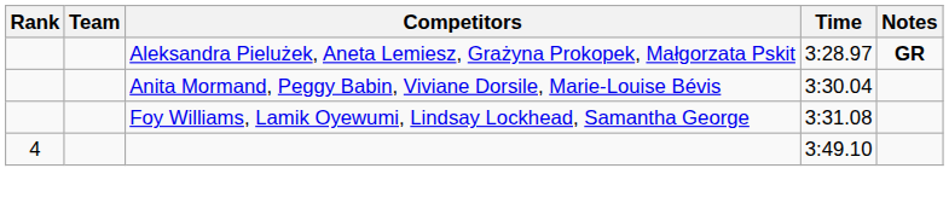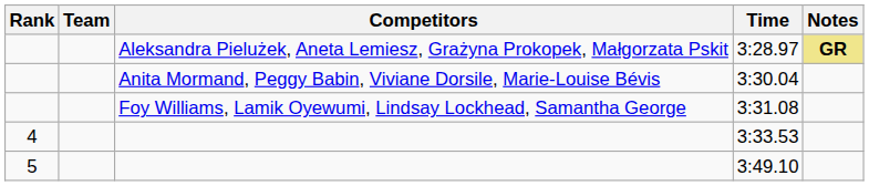3:28.97 | Notes: no background -> khaki background
+ row: 4 | 3:33.53
3:49.10 | Rank: 4 -> 5
